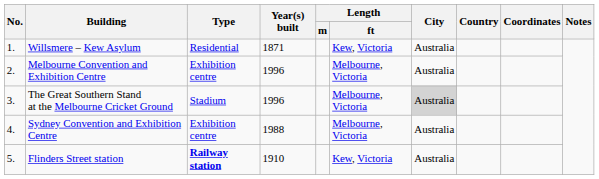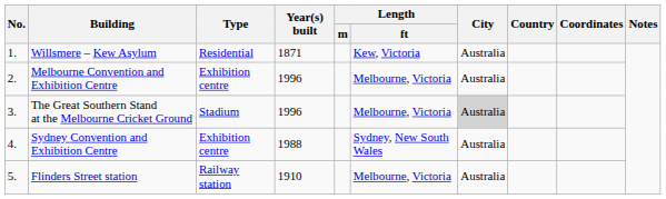Sydney Convention and Exhibition Centre | Length / ft: Melbourne, Victoria -> Sydney, New South Wales
Flinders Street station | Type: bold -> normal
Flinders Street station | Length / ft: Kew, Victoria -> Melbourne, Victoria
